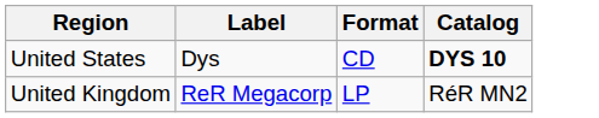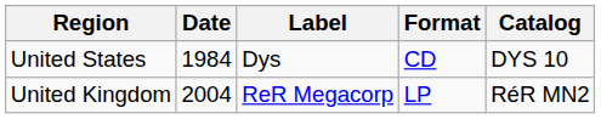+ column: Date | 1984 | 2004
United States | Catalog: bold -> normal
